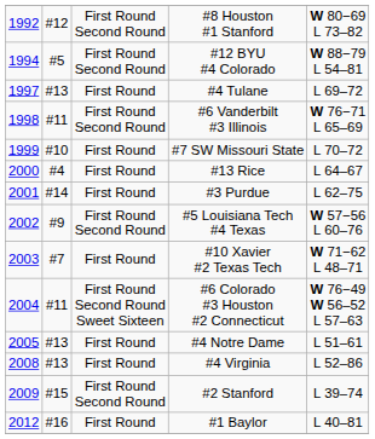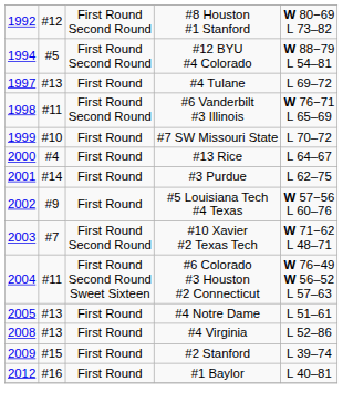#5 Louisiana Tech #4 Texas | column 3: First Round Second Round -> First Round
#10 Xavier #2 Texas Tech | column 3: First Round -> First Round Second Round
#2 Stanford | column 3: First Round Second Round -> First Round
